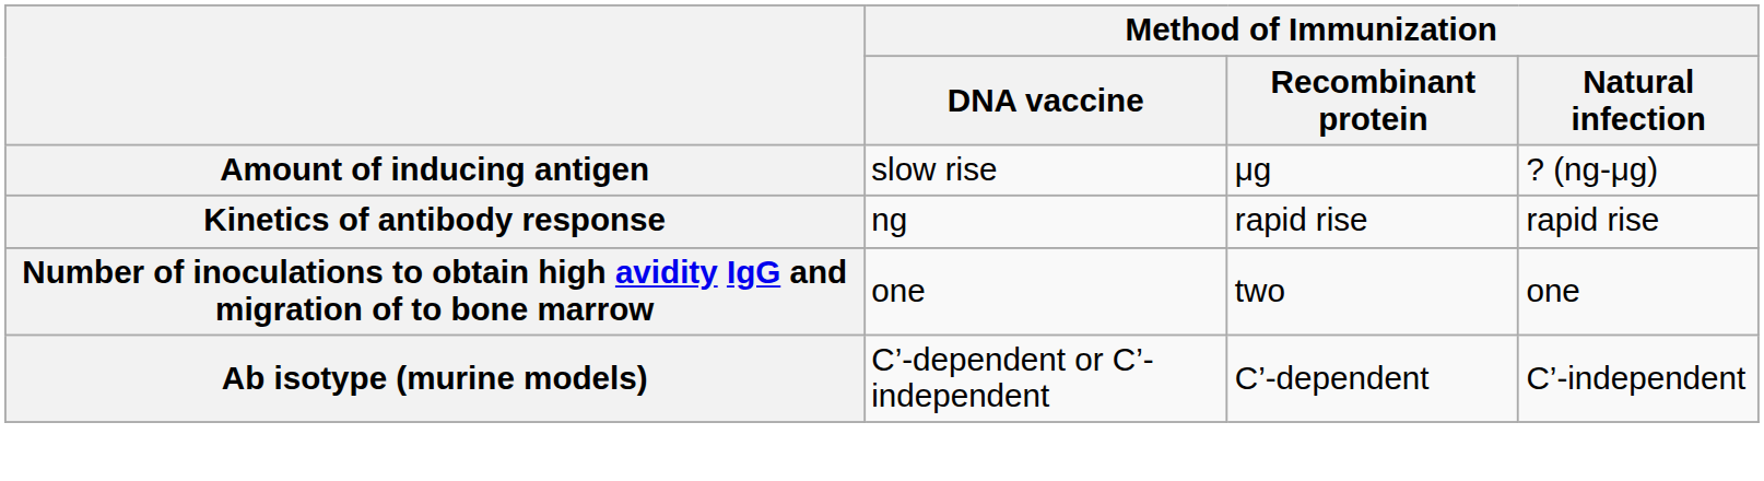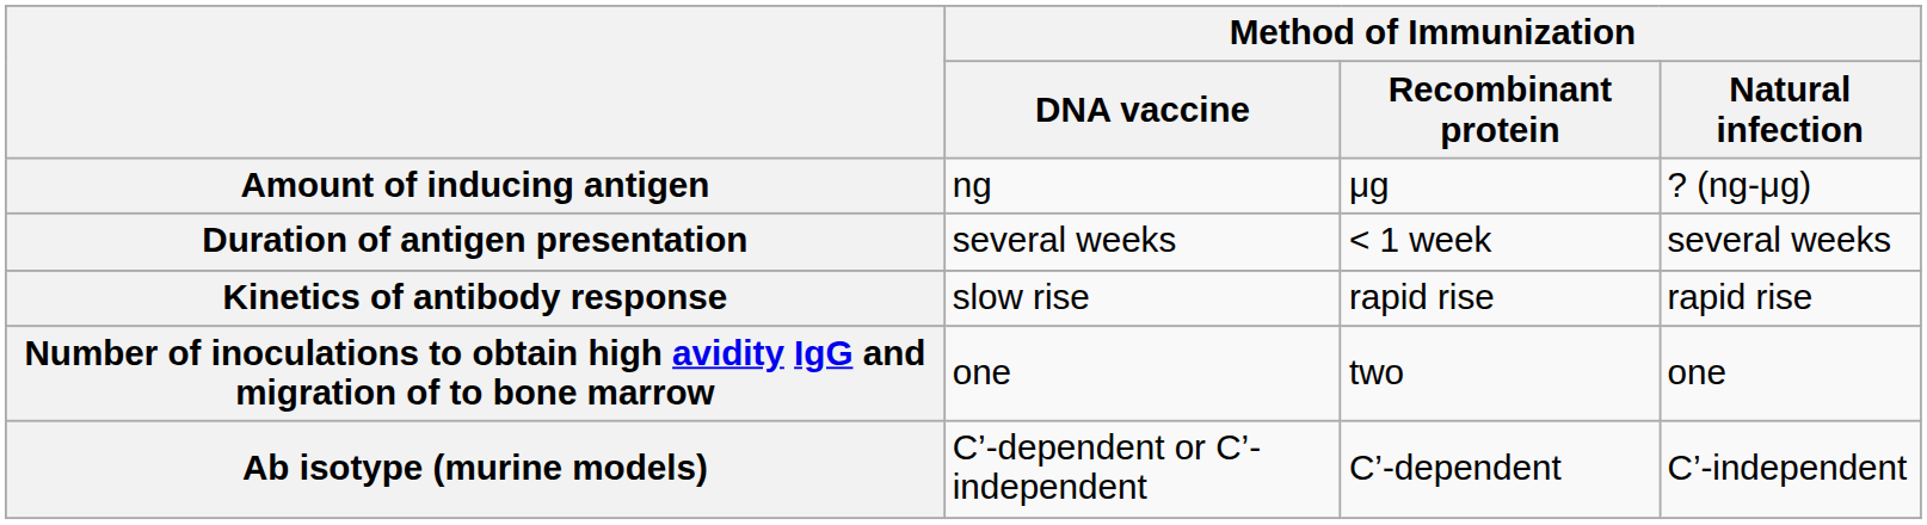Amount of inducing antigen | Method of Immunization / DNA vaccine: slow rise -> ng
+ row: Duration of antigen presentation | several weeks | < 1 week | several weeks
Kinetics of antibody response | Method of Immunization / DNA vaccine: ng -> slow rise
